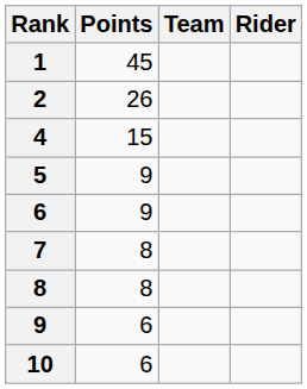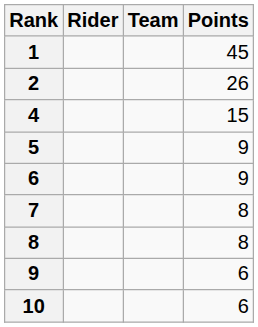columns swapped: Rider <-> Points
